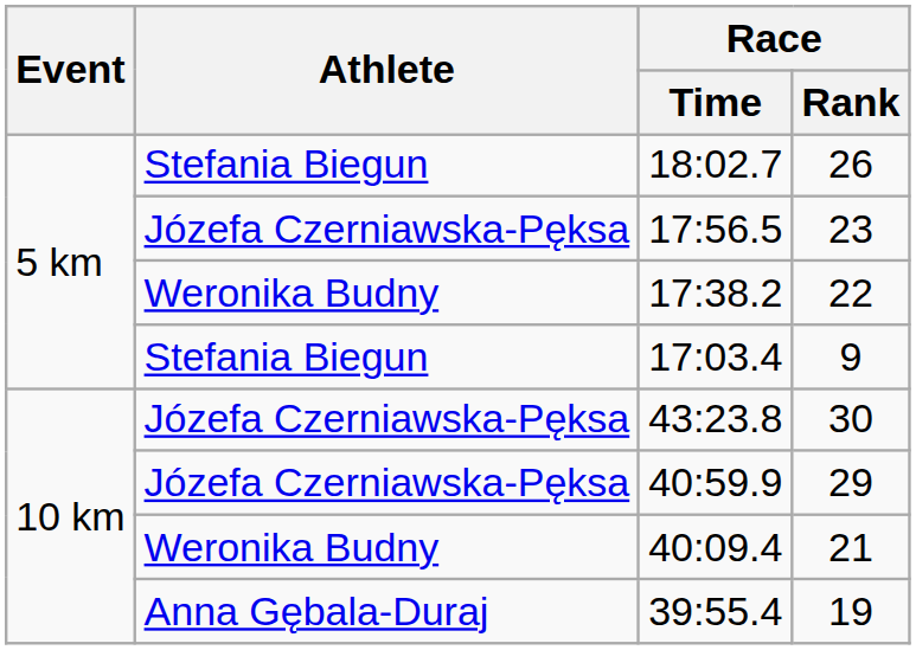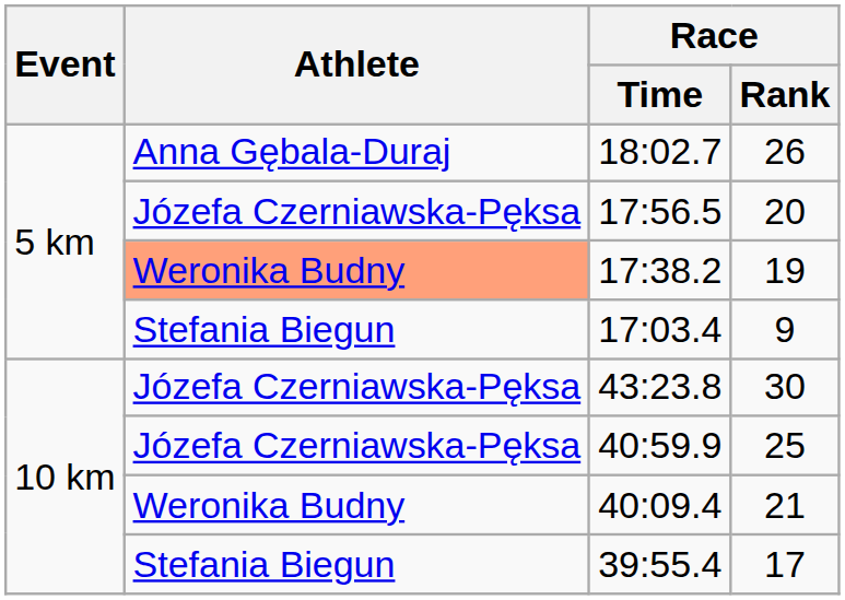18:02.7 | Athlete: Stefania Biegun -> Anna Gębala-Duraj
17:56.5 | Race / Rank: 23 -> 20
17:38.2 | Athlete: no background -> lightsalmon background
17:38.2 | Race / Rank: 22 -> 19
40:59.9 | Race / Rank: 29 -> 25
39:55.4 | Athlete: Anna Gębala-Duraj -> Stefania Biegun
39:55.4 | Race / Rank: 19 -> 17
